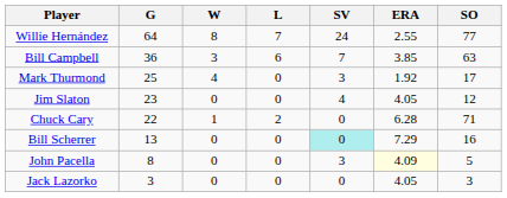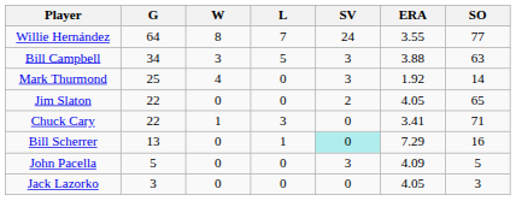Willie Hernández | ERA: 2.55 -> 3.55
Bill Campbell | G: 36 -> 34
Bill Campbell | L: 6 -> 5
Bill Campbell | SV: 7 -> 3
Bill Campbell | ERA: 3.85 -> 3.88
Mark Thurmond | SO: 17 -> 14
Jim Slaton | G: 23 -> 22
Jim Slaton | SV: 4 -> 2
Jim Slaton | SO: 12 -> 65
Chuck Cary | L: 2 -> 3
Chuck Cary | ERA: 6.28 -> 3.41
Bill Scherrer | L: 0 -> 1
John Pacella | G: 8 -> 5
John Pacella | ERA: lightyellow background -> no background
